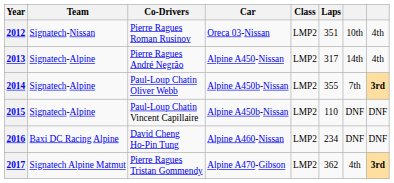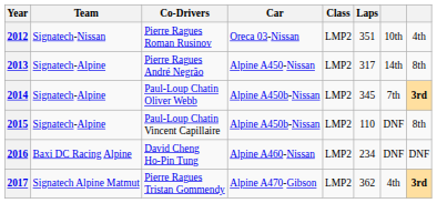2013 | column 8: 4th -> 8th
2014 | Laps: 355 -> 345
2015 | column 8: DNF -> 8th
